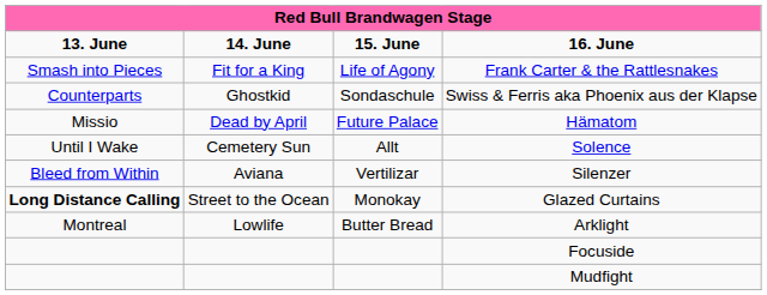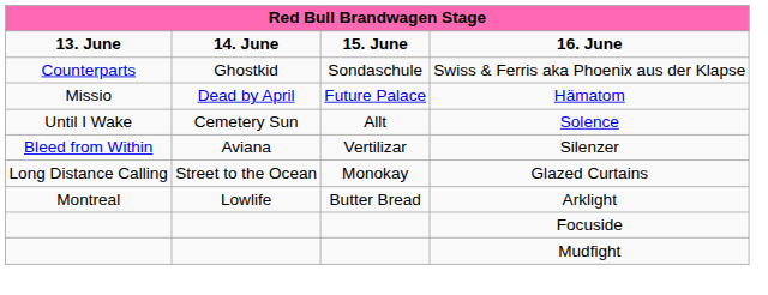- row: Smash into Pieces | Fit for a King | Life of Agony | Frank Carter & the Rattlesnakes
Glazed Curtains | column 1: bold -> normal
